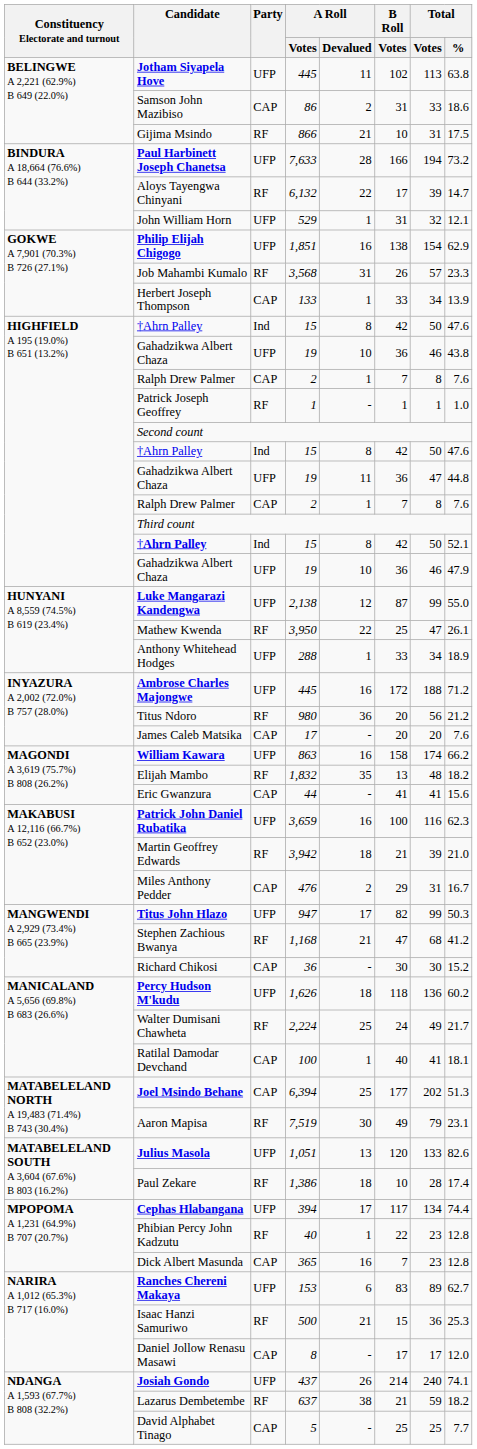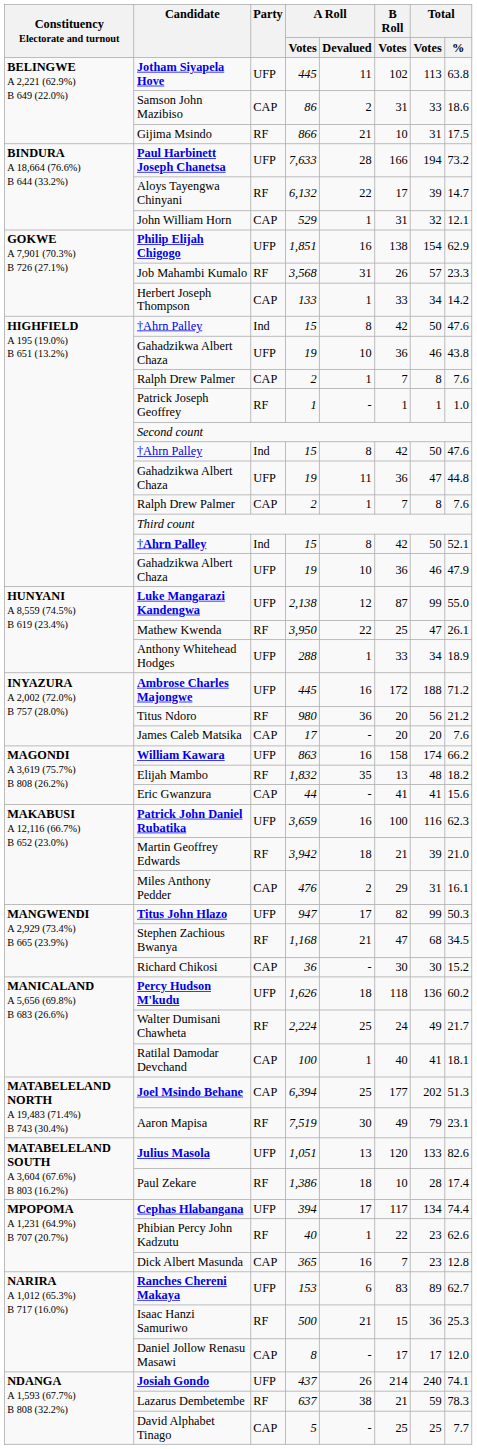John William Horn | Party: UFP -> CAP
Herbert Joseph Thompson | Total / %: 13.9 -> 14.2
Miles Anthony Pedder | Total / %: 16.7 -> 16.1
Stephen Zachious Bwanya | Total / %: 41.2 -> 34.5
Phibian Percy John Kadzutu | Total / %: 12.8 -> 62.6
Lazarus Dembetembe | Total / %: 18.2 -> 78.3
